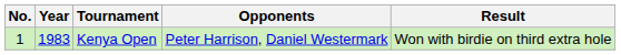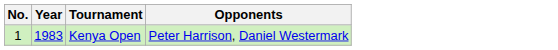- column: Result | Won with birdie on third extra hole
